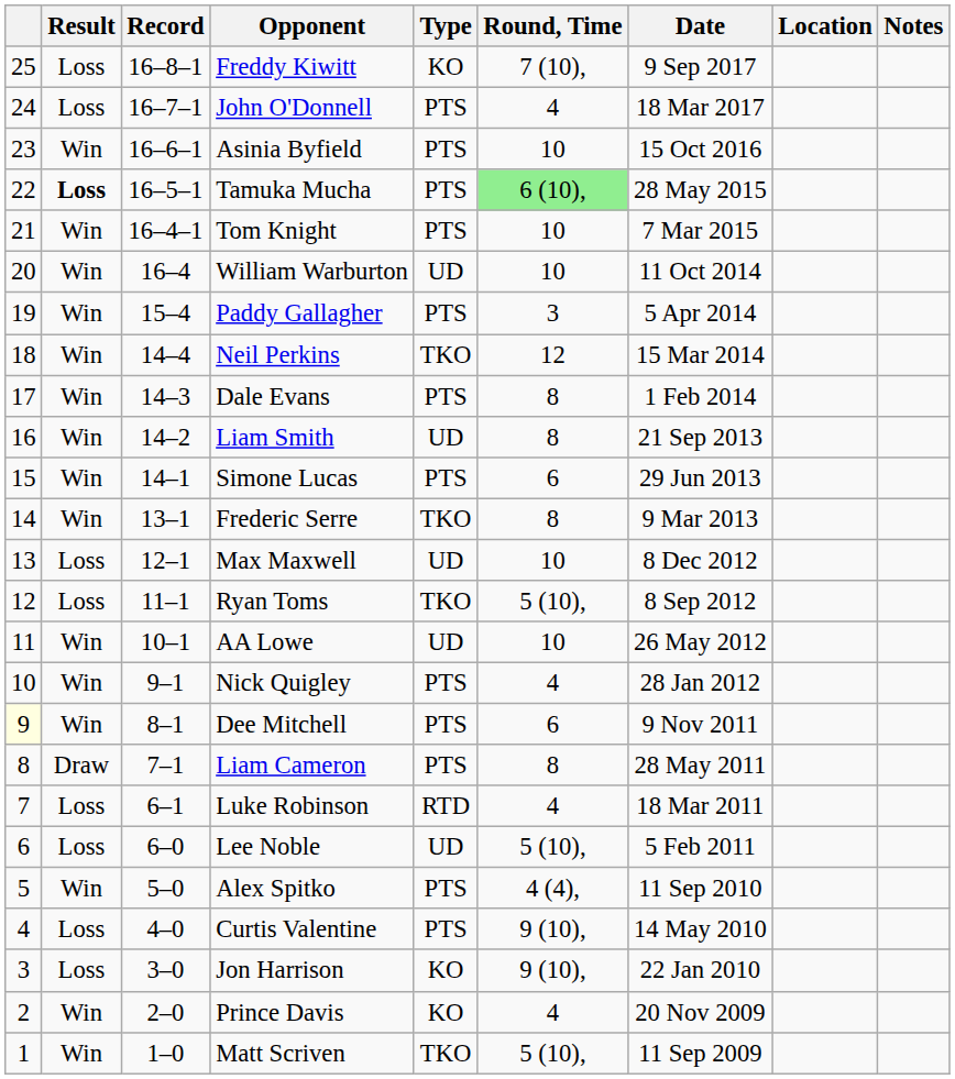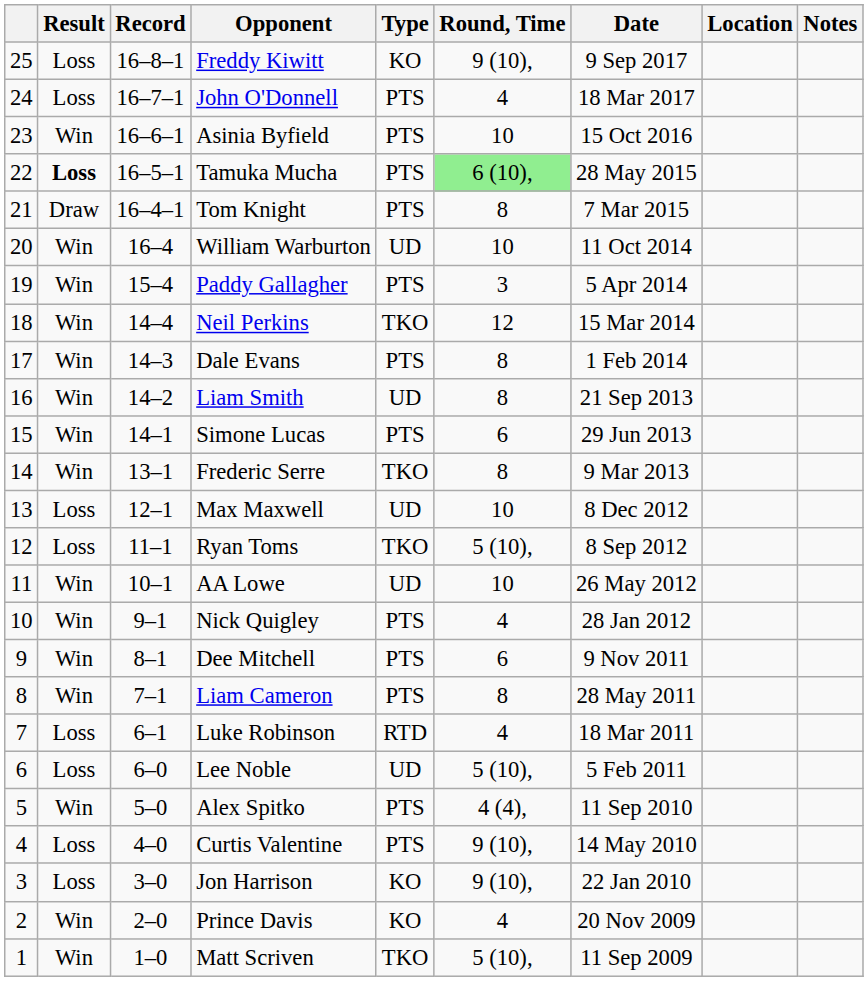Freddy Kiwitt | Round, Time: 7 (10), -> 9 (10),
Tom Knight | Result: Win -> Draw
Tom Knight | Round, Time: 10 -> 8
Dee Mitchell | column 1: lightyellow background -> no background
Liam Cameron | Result: Draw -> Win
